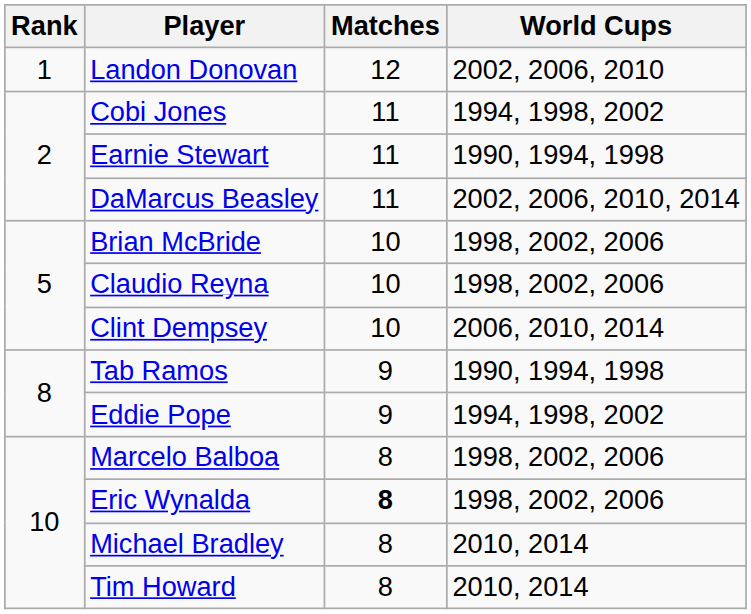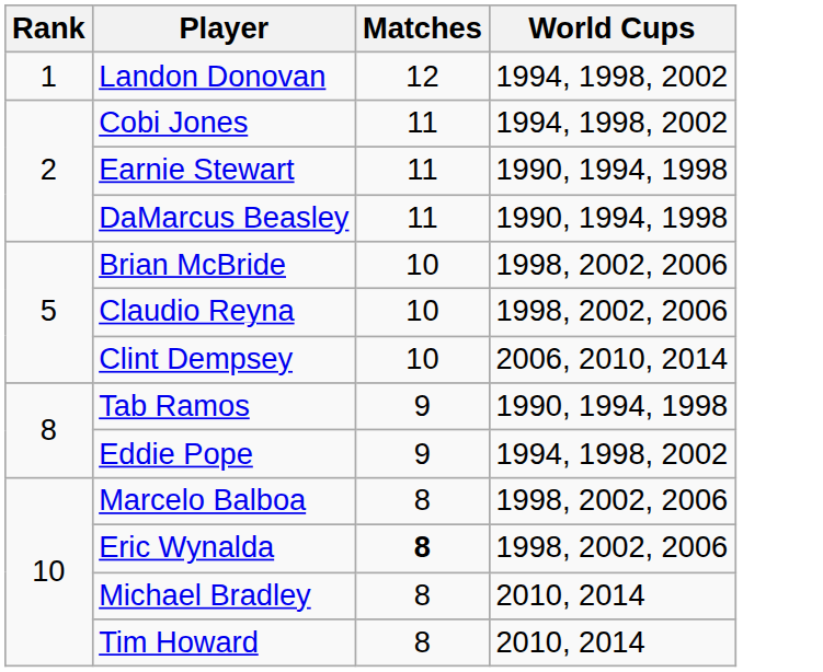Landon Donovan | World Cups: 2002, 2006, 2010 -> 1994, 1998, 2002
DaMarcus Beasley | World Cups: 2002, 2006, 2010, 2014 -> 1990, 1994, 1998
